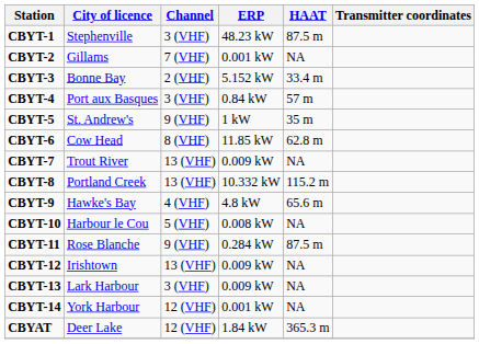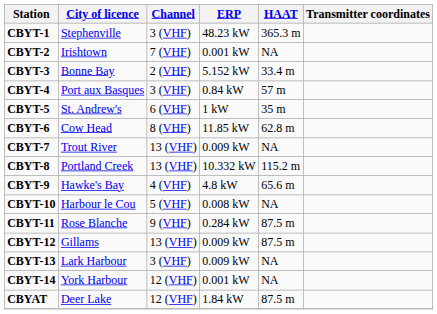CBYT-1 | HAAT: 87.5 m -> 365.3 m
CBYT-2 | City of licence: Gillams -> Irishtown
CBYT-5 | Channel: 9 (VHF) -> 6 (VHF)
CBYT-12 | City of licence: Irishtown -> Gillams
CBYT-12 | HAAT: NA -> 87.5 m
CBYAT | HAAT: 365.3 m -> 87.5 m
